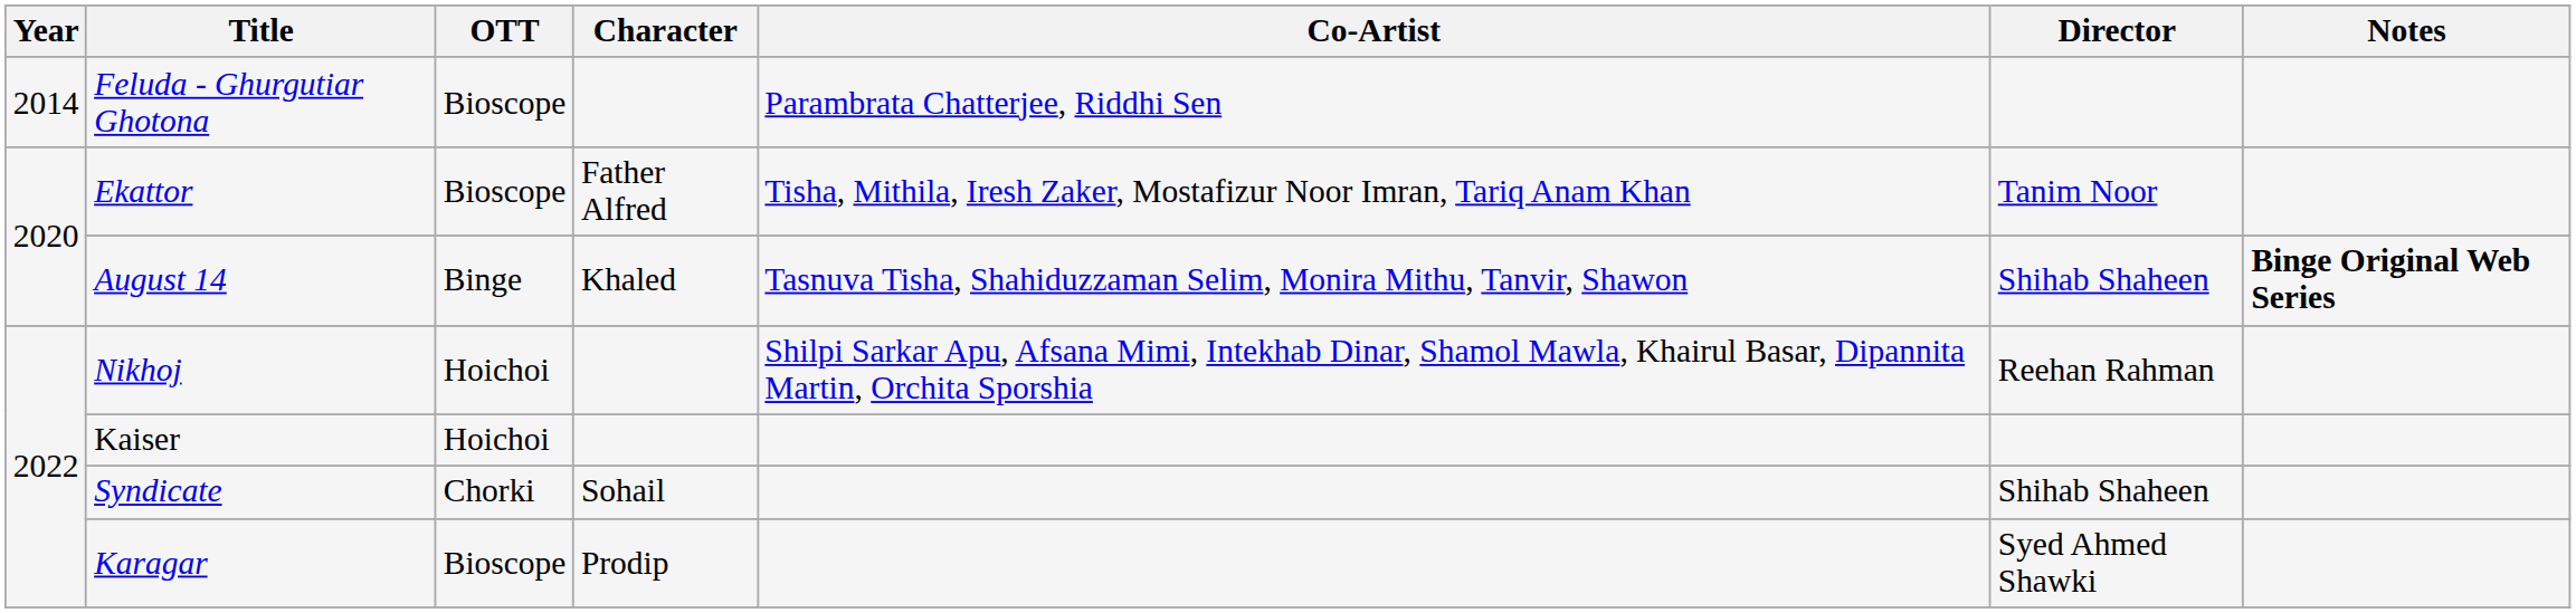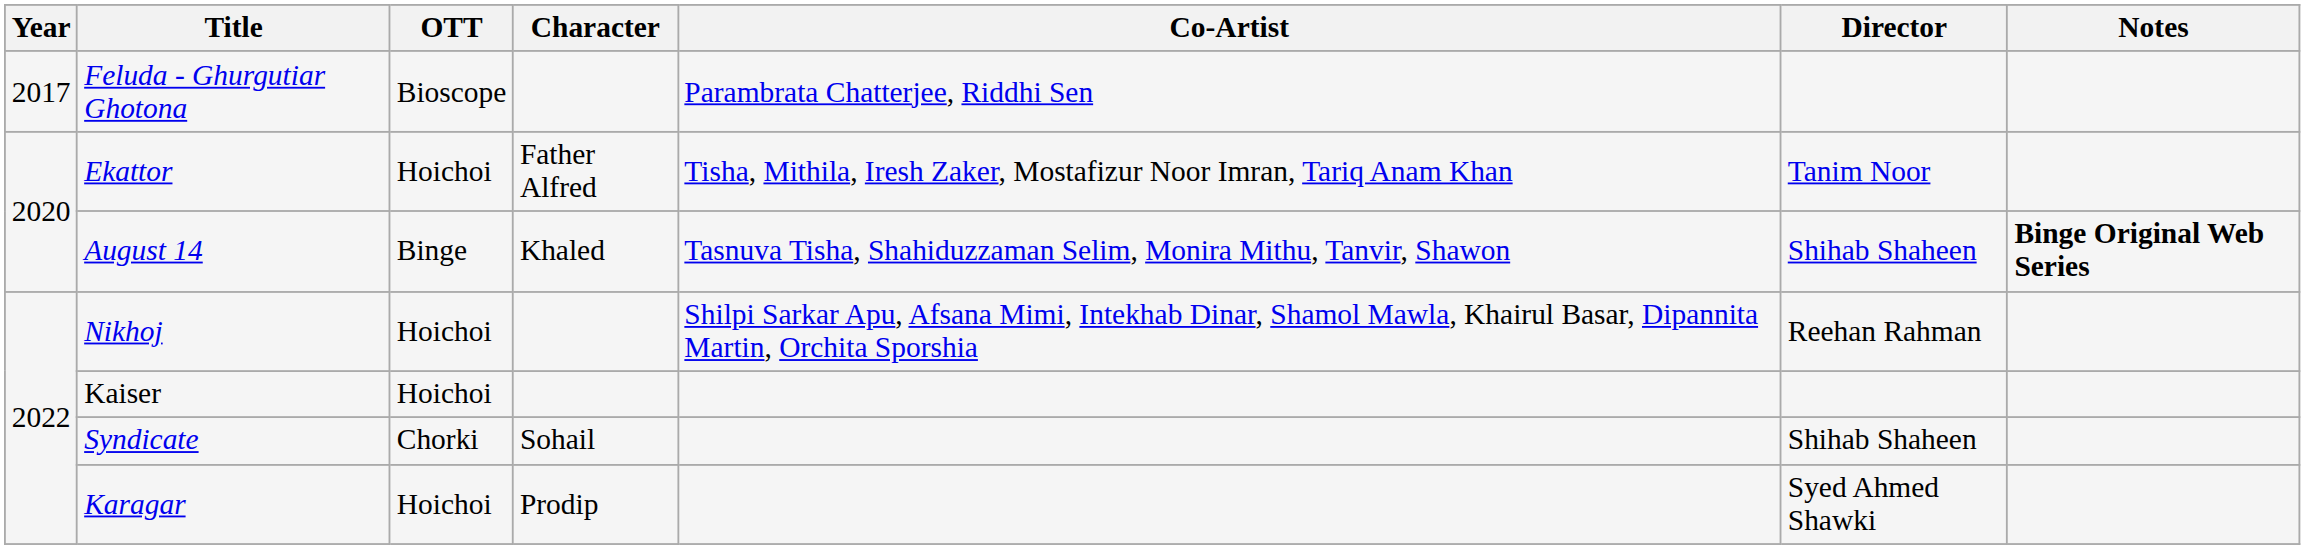Feluda - Ghurgutiar Ghotona | Year: 2014 -> 2017
Ekattor | OTT: Bioscope -> Hoichoi
Karagar | OTT: Bioscope -> Hoichoi
